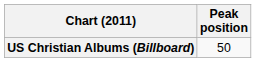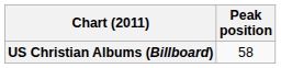US Christian Albums (Billboard) | Peak position: 50 -> 58
